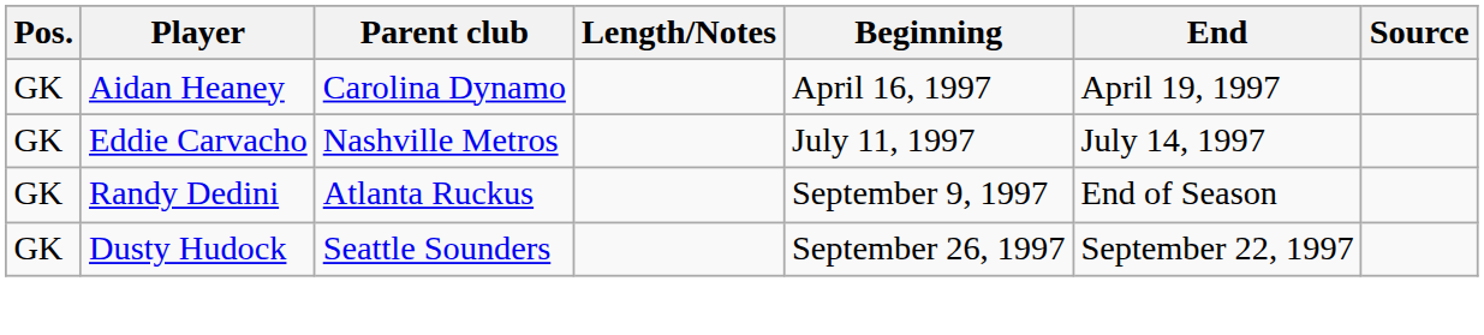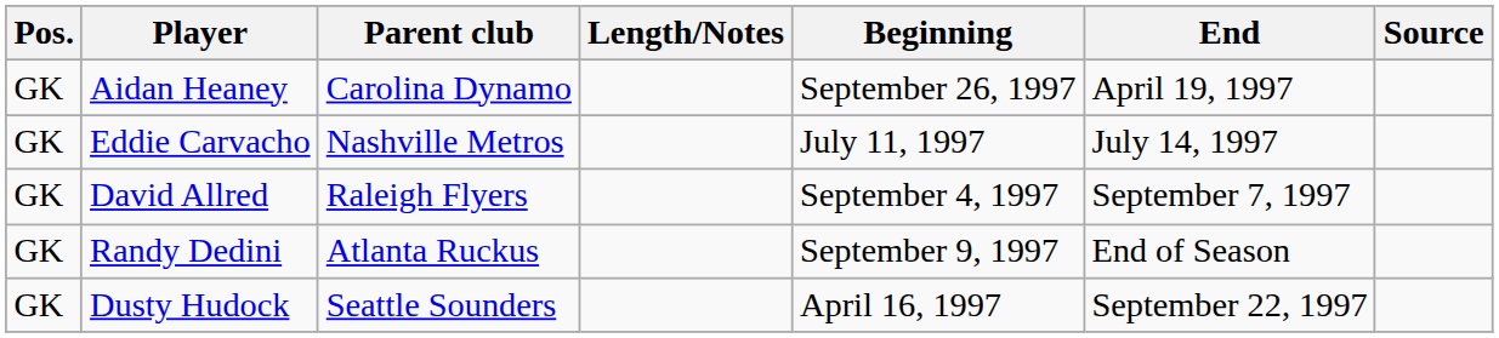Aidan Heaney | Beginning: April 16, 1997 -> September 26, 1997
+ row: GK | David Allred | Raleigh Flyers | September 4, 1997 | September 7, 1997
Dusty Hudock | Beginning: September 26, 1997 -> April 16, 1997
